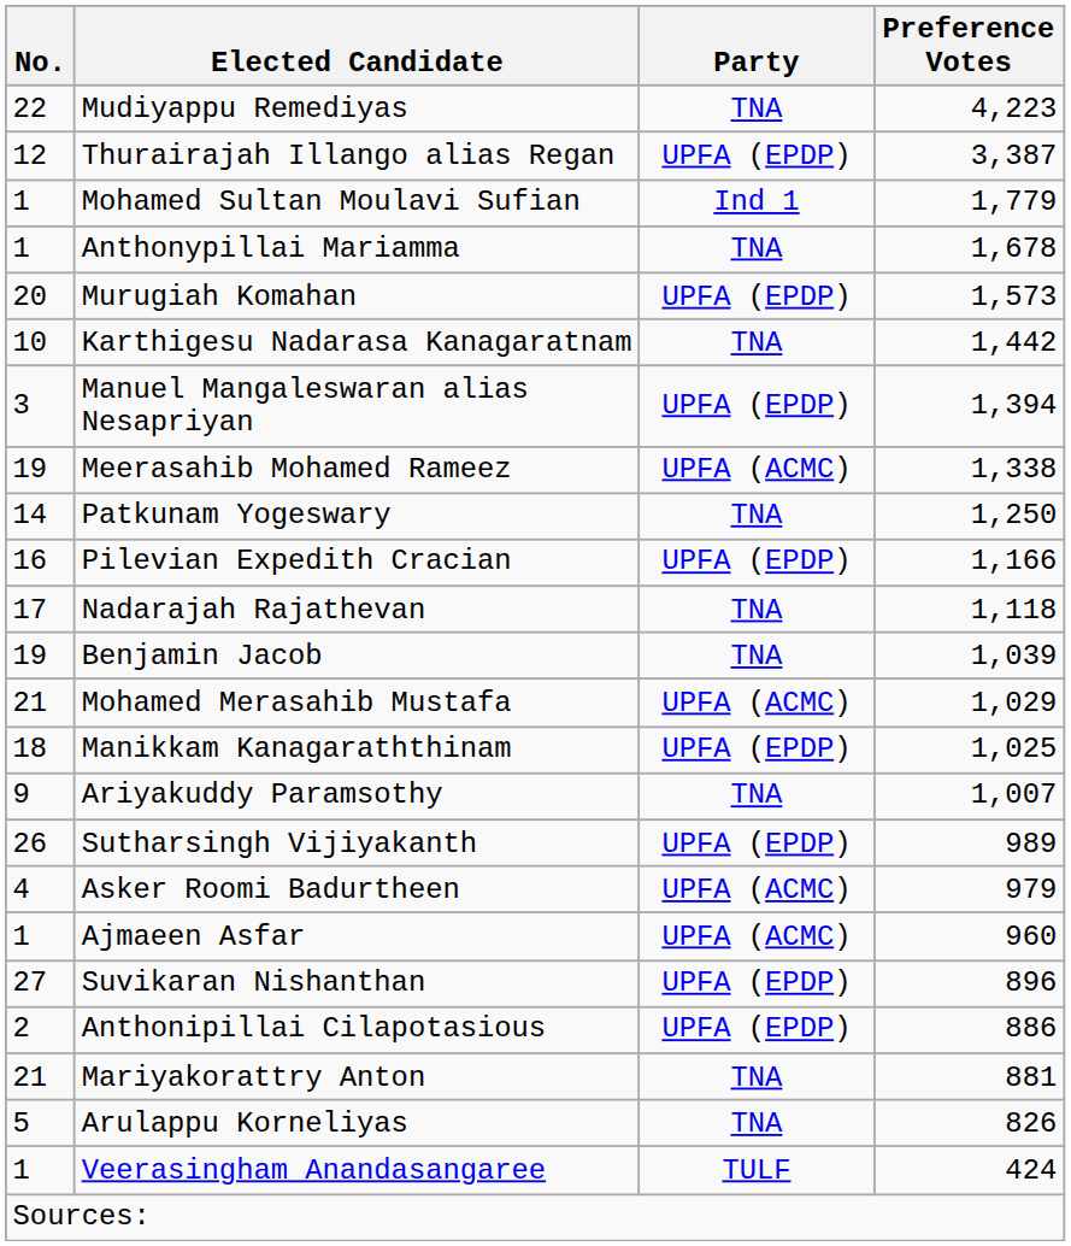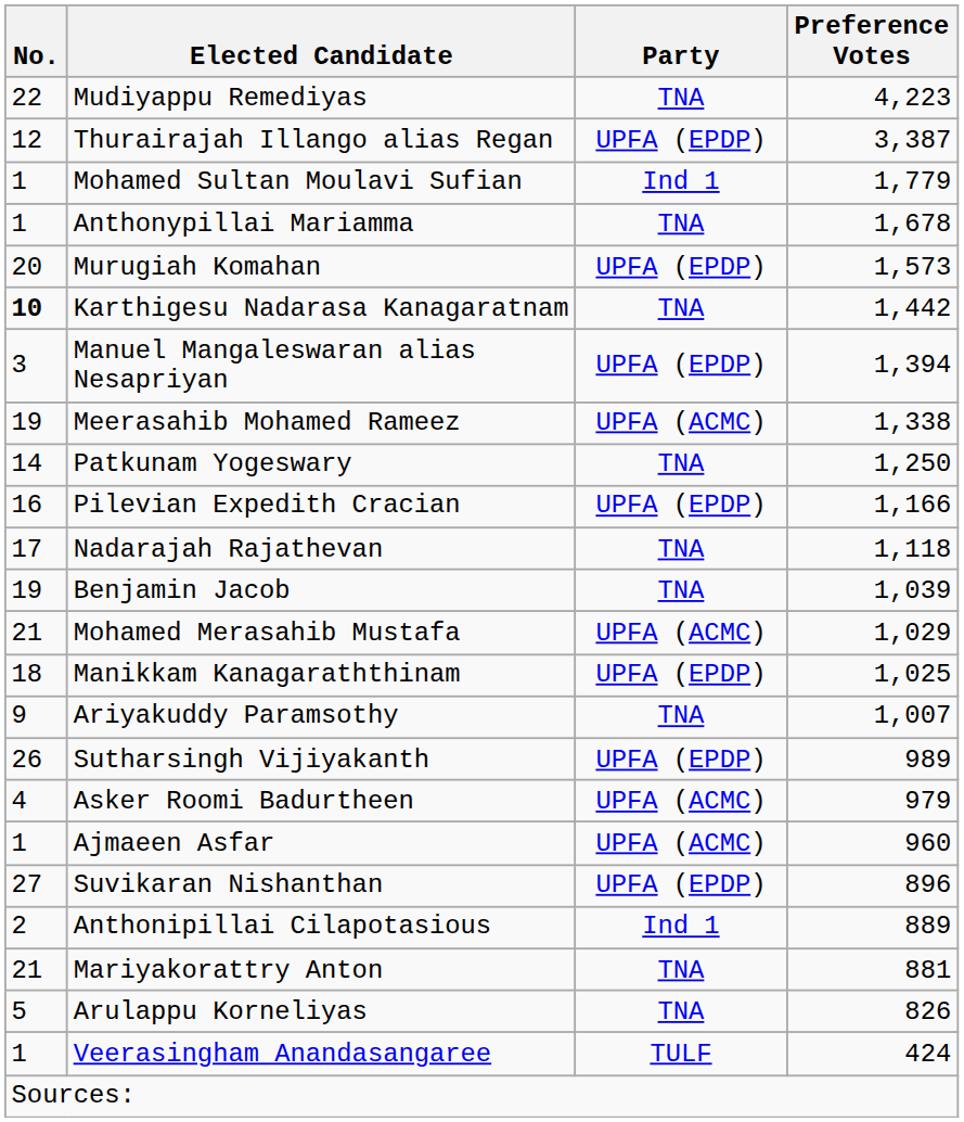Karthigesu Nadarasa Kanagaratnam | No.: normal -> bold
Anthonipillai Cilapotasious | Party: UPFA (EPDP) -> Ind 1
Anthonipillai Cilapotasious | Preference Votes: 886 -> 889
